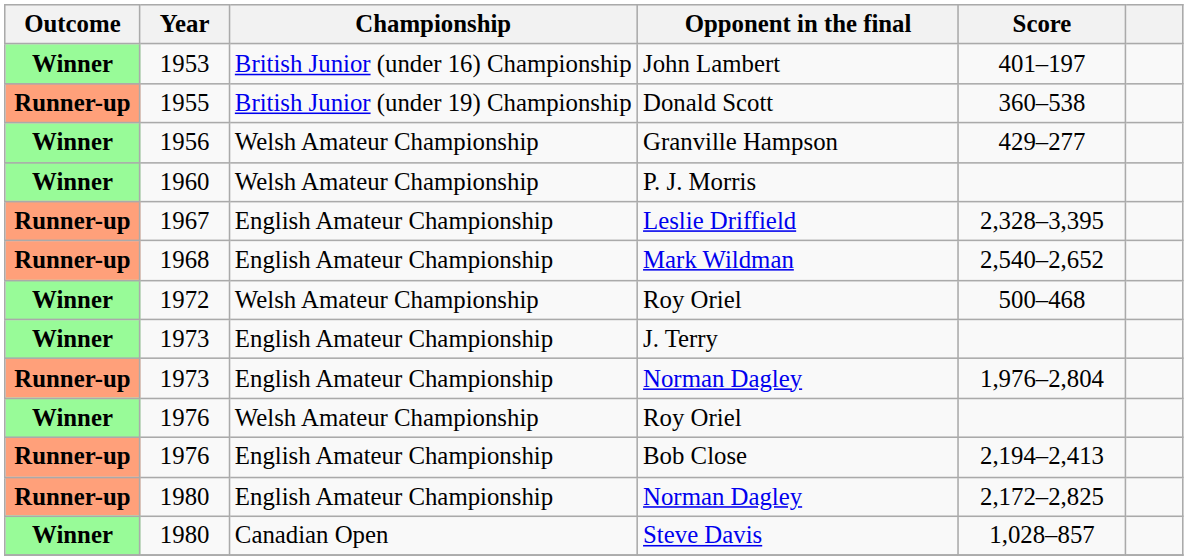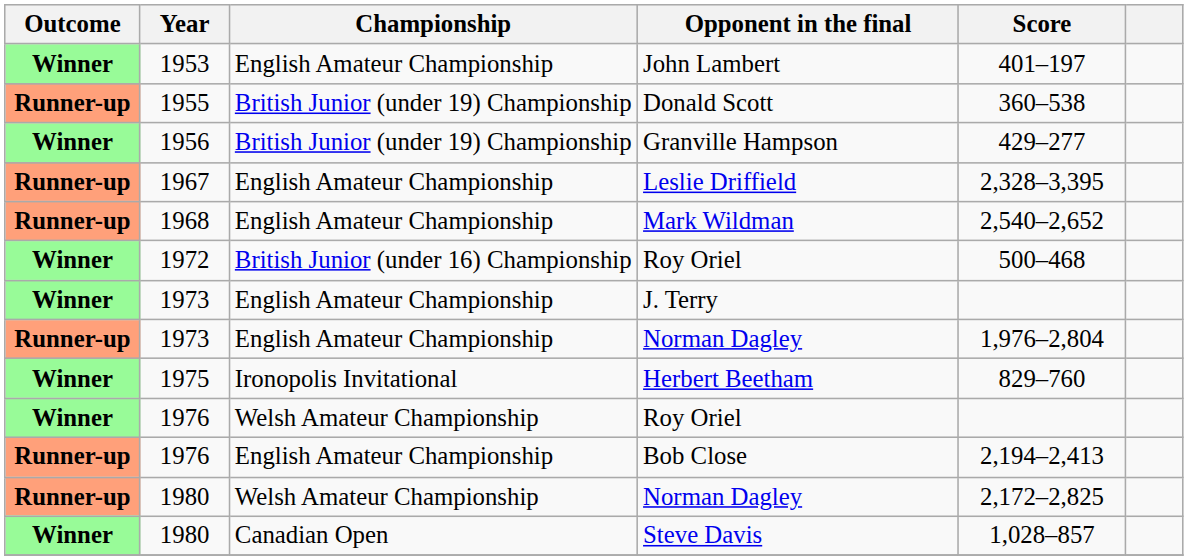John Lambert | Championship: British Junior (under 16) Championship -> English Amateur Championship
Granville Hampson | Championship: Welsh Amateur Championship -> British Junior (under 19) Championship
- row: Winner | 1960 | Welsh Amateur Championship | P. J. Morris
1972 / Roy Oriel | Championship: Welsh Amateur Championship -> British Junior (under 16) Championship
+ row: Winner | 1975 | Ironopolis Invitational | Herbert Beetham | 829–760
1980 / Norman Dagley | Championship: English Amateur Championship -> Welsh Amateur Championship
